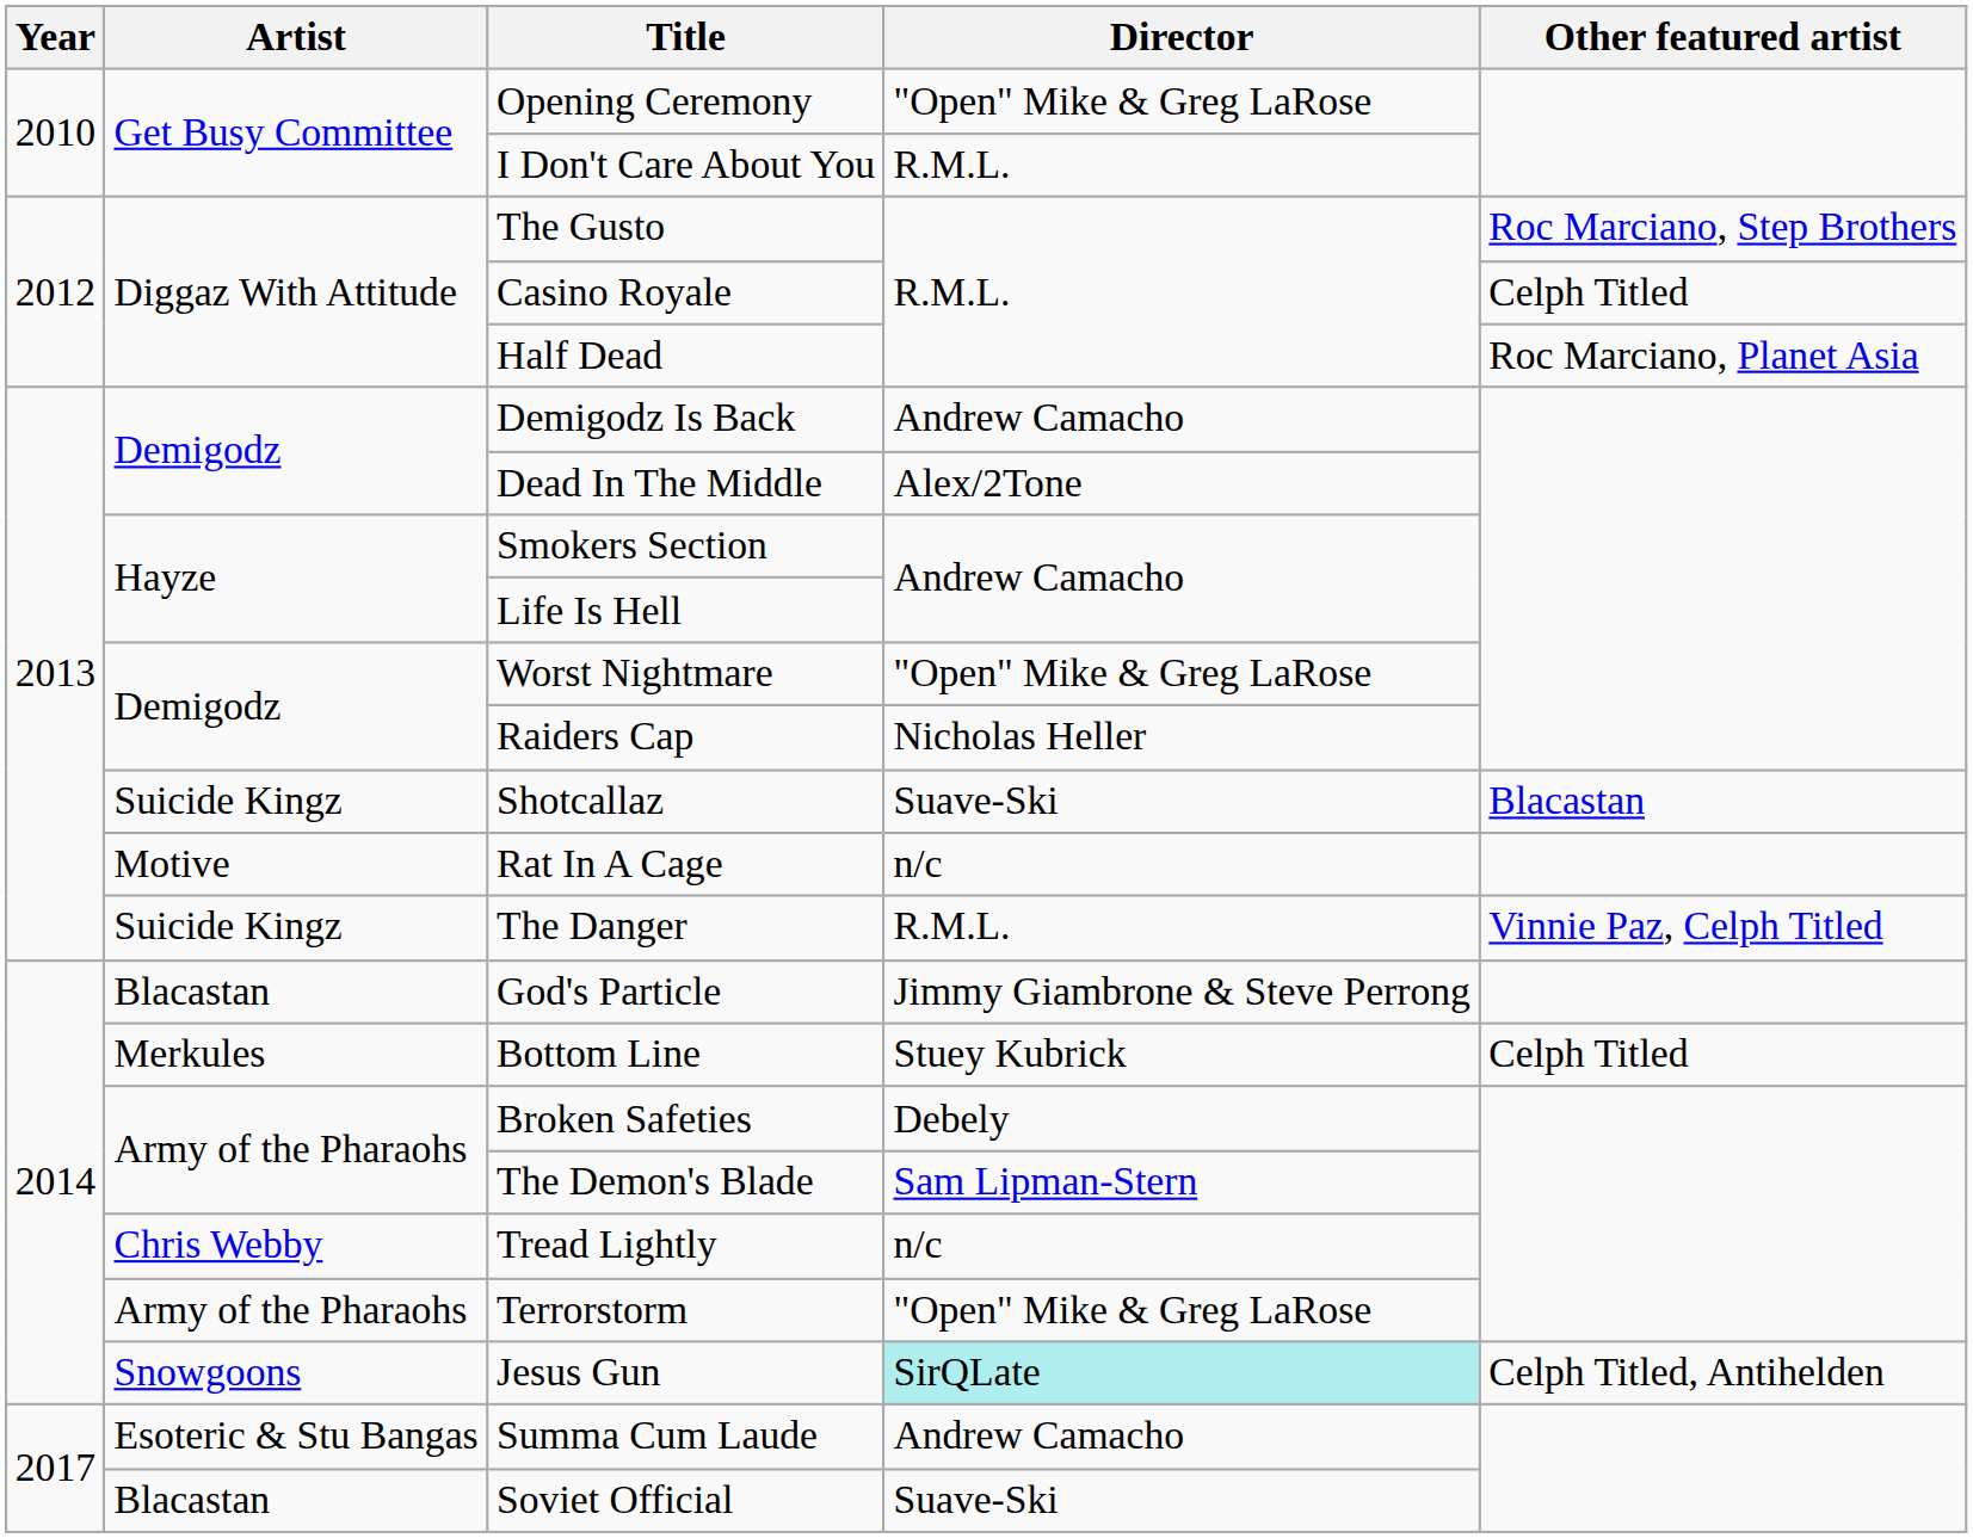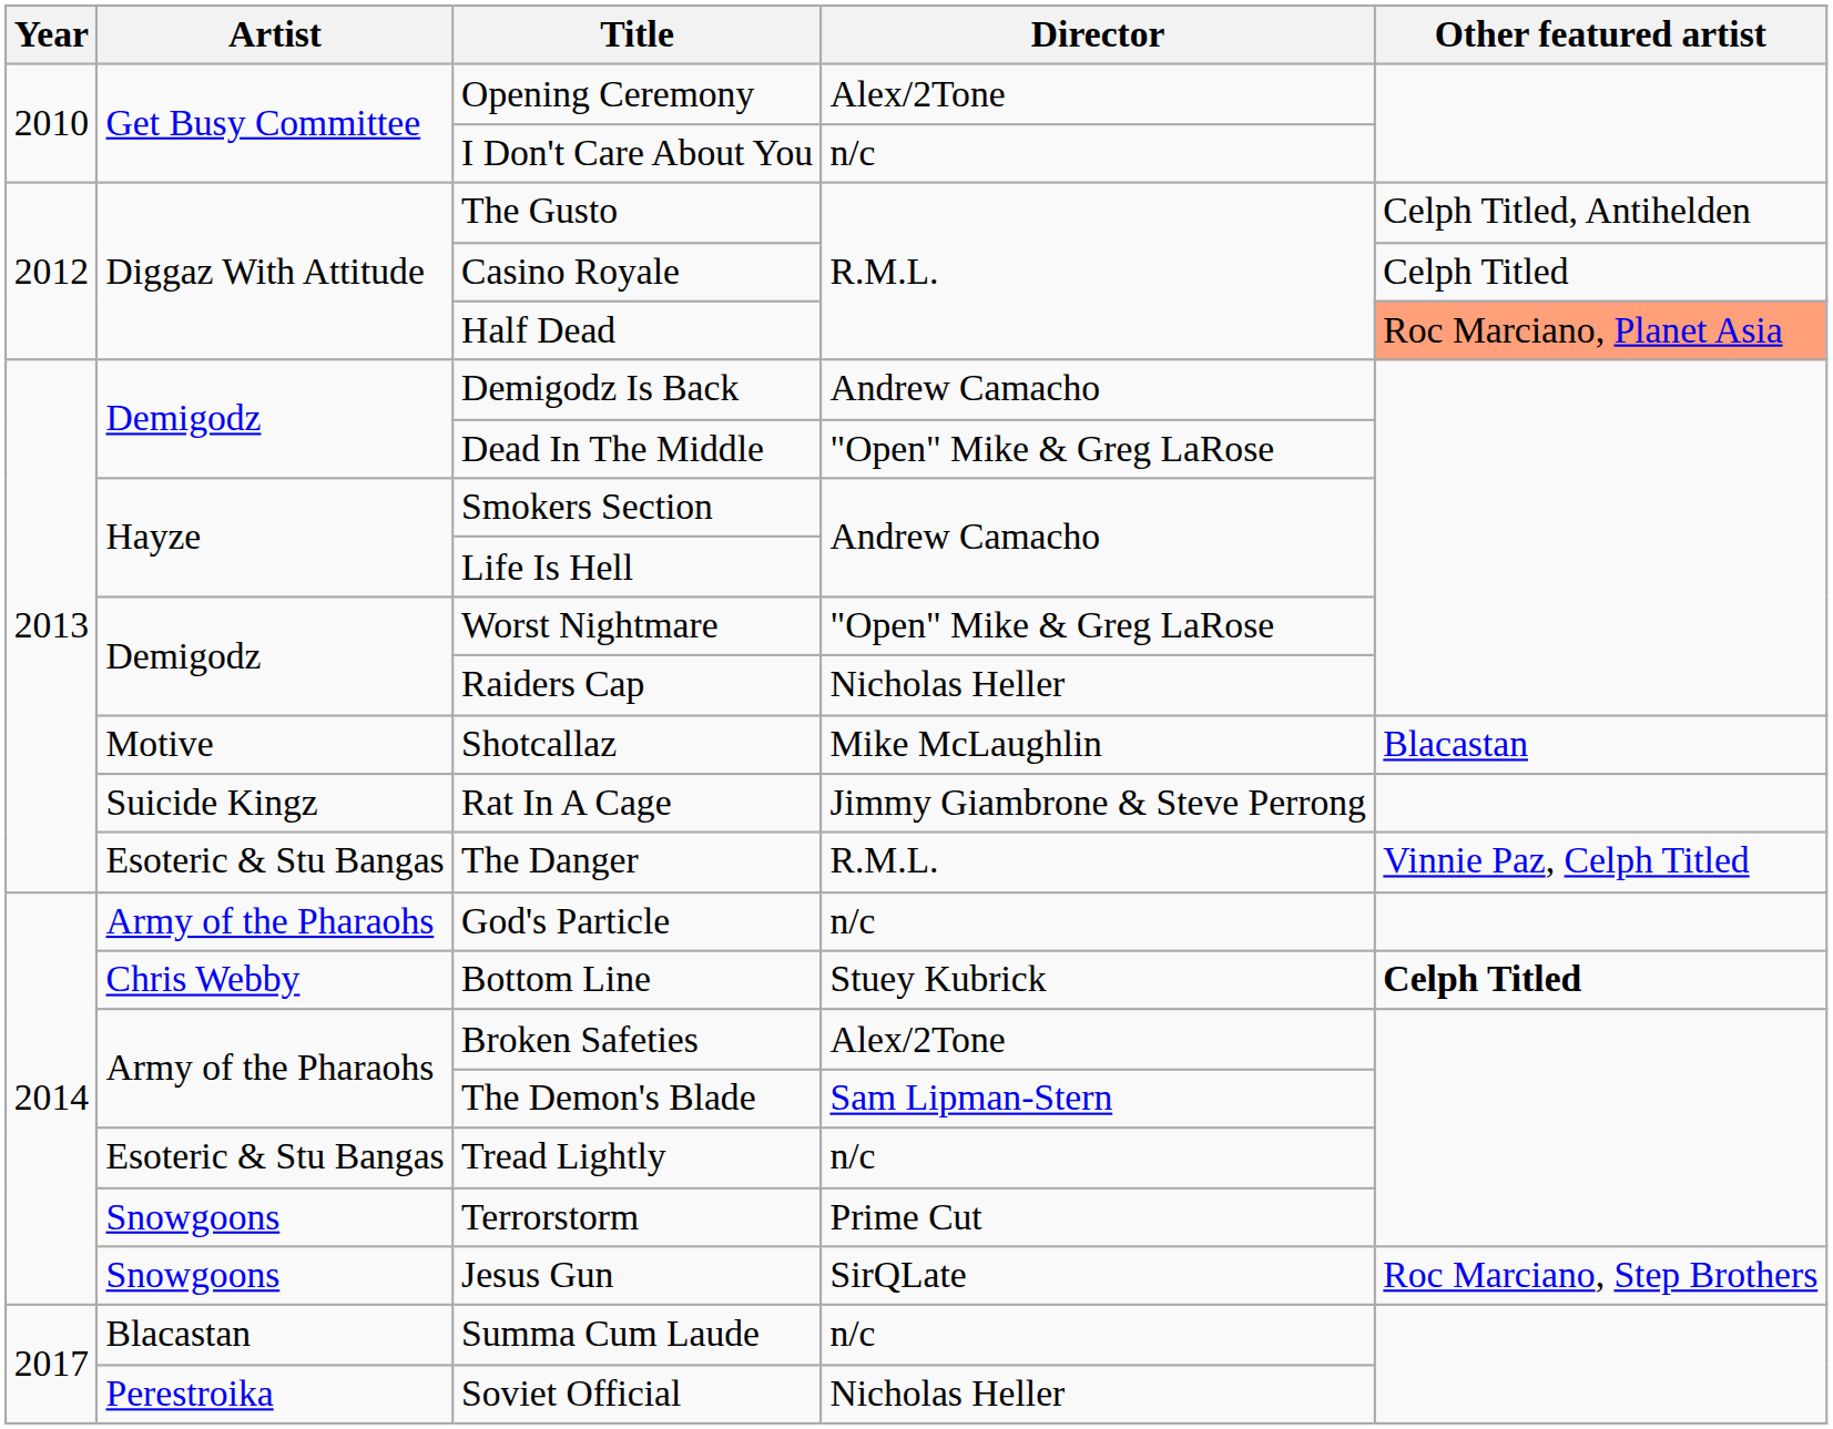Opening Ceremony | Director: "Open" Mike & Greg LaRose -> Alex/2Tone
I Don't Care About You | Director: R.M.L. -> n/c
The Gusto | Other featured artist: Roc Marciano, Step Brothers -> Celph Titled, Antihelden
Half Dead | Other featured artist: no background -> lightsalmon background
Dead In The Middle | Director: Alex/2Tone -> "Open" Mike & Greg LaRose
Shotcallaz | Artist: Suicide Kingz -> Motive
Shotcallaz | Director: Suave-Ski -> Mike McLaughlin
Rat In A Cage | Artist: Motive -> Suicide Kingz
Rat In A Cage | Director: n/c -> Jimmy Giambrone & Steve Perrong
The Danger | Artist: Suicide Kingz -> Esoteric & Stu Bangas
God's Particle | Artist: Blacastan -> Army of the Pharaohs
God's Particle | Director: Jimmy Giambrone & Steve Perrong -> n/c
Bottom Line | Artist: Merkules -> Chris Webby
Bottom Line | Other featured artist: normal -> bold
Broken Safeties | Director: Debely -> Alex/2Tone
Tread Lightly | Artist: Chris Webby -> Esoteric & Stu Bangas
Terrorstorm | Artist: Army of the Pharaohs -> Snowgoons
Terrorstorm | Director: "Open" Mike & Greg LaRose -> Prime Cut
Jesus Gun | Director: paleturquoise background -> no background
Jesus Gun | Other featured artist: Celph Titled, Antihelden -> Roc Marciano, Step Brothers
Summa Cum Laude | Artist: Esoteric & Stu Bangas -> Blacastan
Summa Cum Laude | Director: Andrew Camacho -> n/c
Soviet Official | Artist: Blacastan -> Perestroika
Soviet Official | Director: Suave-Ski -> Nicholas Heller
